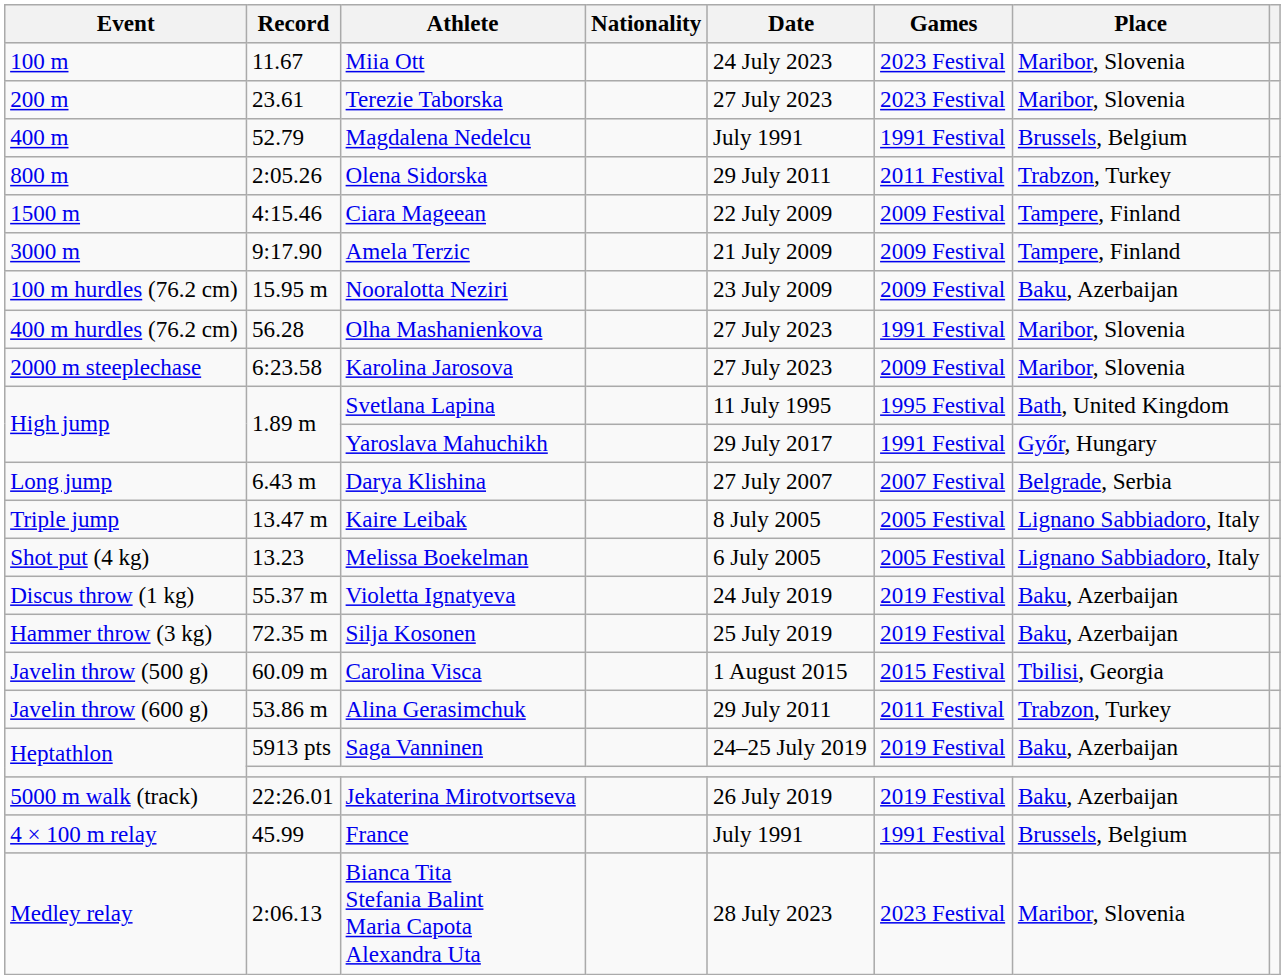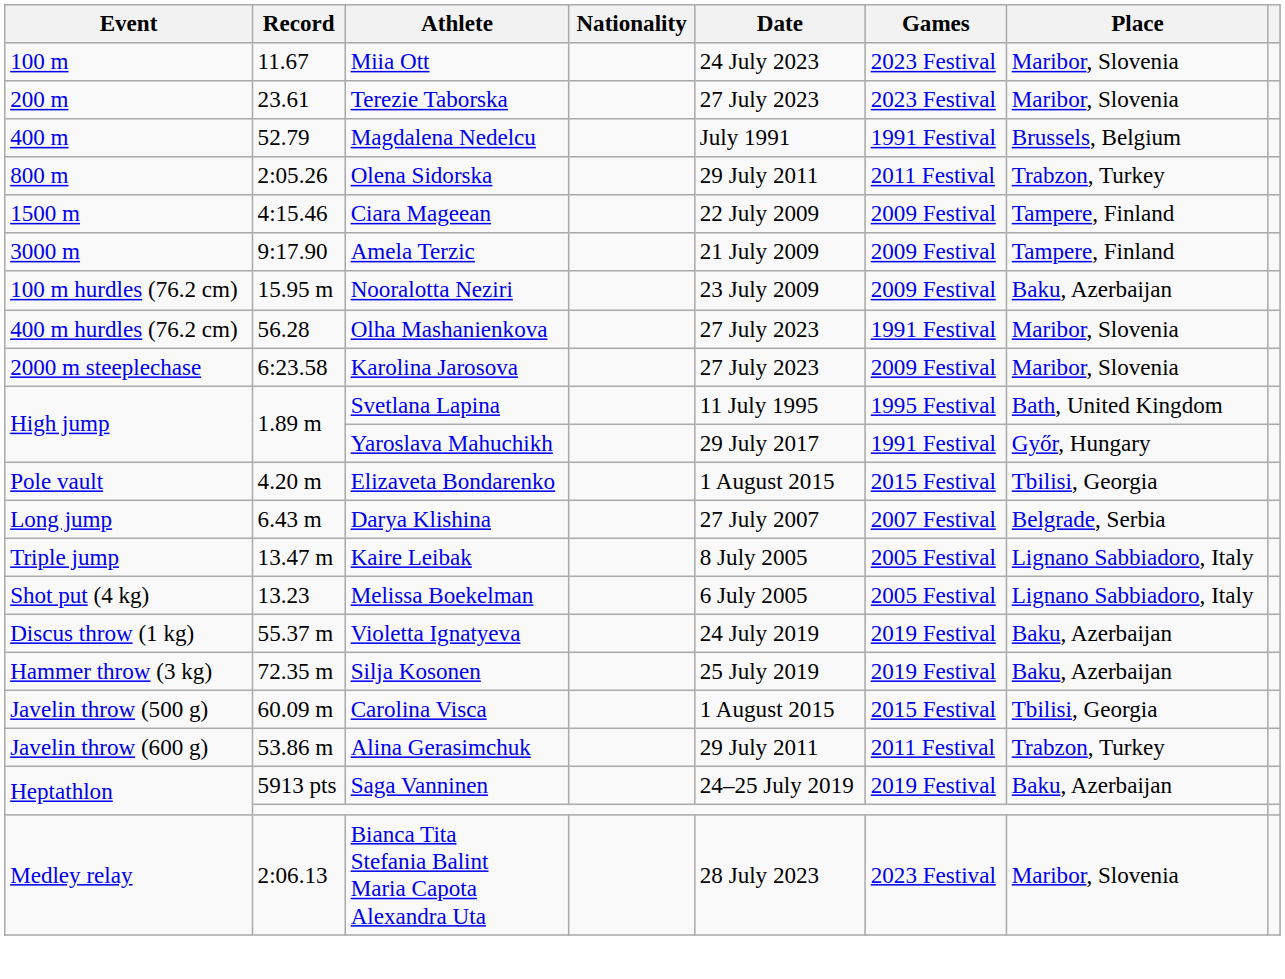+ row: Pole vault | 4.20 m | Elizaveta Bondarenko | 1 August 2015 | 2015 Festival | Tbilisi, Georgia
- row: 5000 m walk (track) | 22:26.01 | Jekaterina Mirotvortseva | 26 July 2019 | 2019 Festival | Baku, Azerbaijan
- row: 4 × 100 m relay | 45.99 | France | July 1991 | 1991 Festival | Brussels, Belgium
